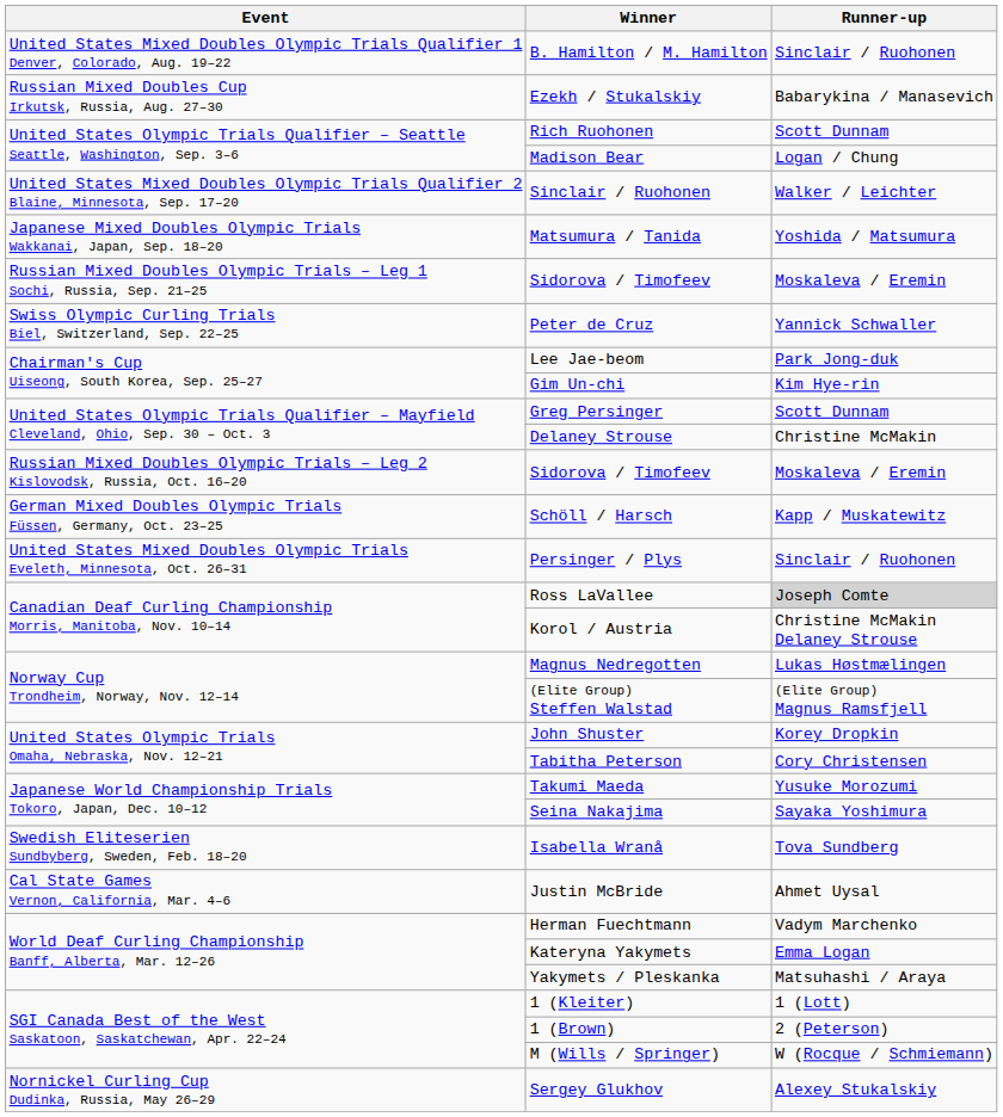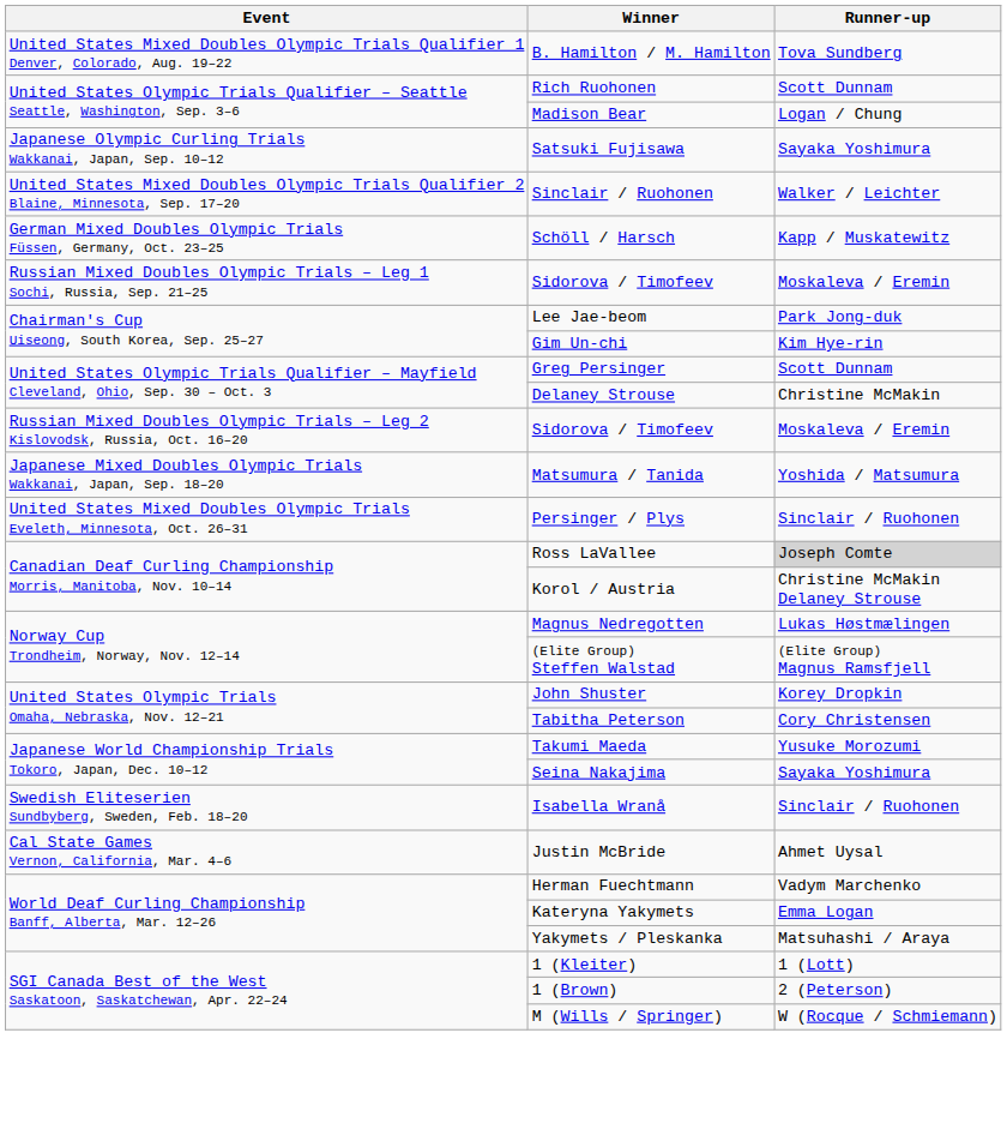B. Hamilton / M. Hamilton | Runner-up: Sinclair / Ruohonen -> Tova Sundberg
- row: Russian Mixed Doubles Cup Irkutsk, Russia, Aug. 27–30 | Ezekh / Stukalskiy | Babarykina / Manasevich
+ row: Japanese Olympic Curling Trials Wakkanai, Japan, Sep. 10–12 | Satsuki Fujisawa | Sayaka Yoshimura
rows swapped: Matsumura / Tanida <-> Schöll / Harsch
- row: Swiss Olympic Curling Trials Biel, Switzerland, Sep. 22–25 | Peter de Cruz | Yannick Schwaller
Isabella Wranå | Runner-up: Tova Sundberg -> Sinclair / Ruohonen
- row: Nornickel Curling Cup Dudinka, Russia, May 26–29 | Sergey Glukhov | Alexey Stukalskiy
